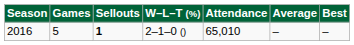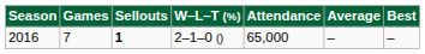2016 | Games: 5 -> 7
2016 | Attendance: 65,010 -> 65,000
